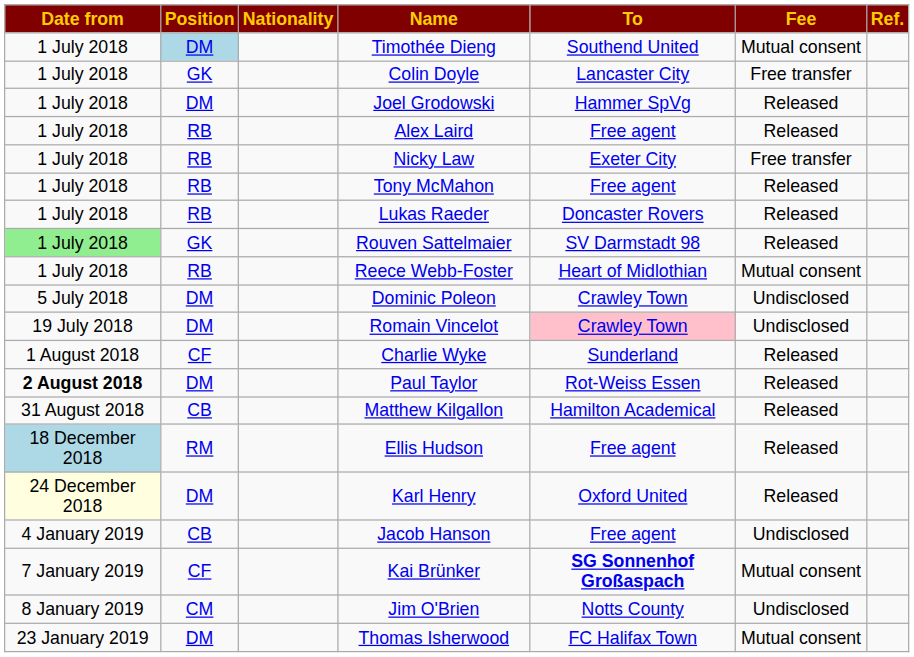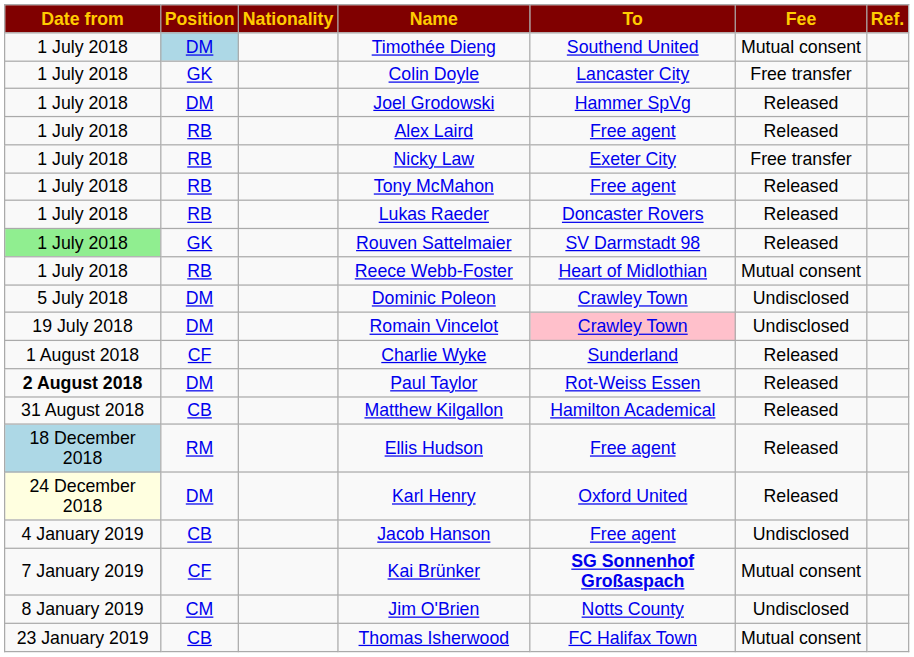Thomas Isherwood | Position: DM -> CB
